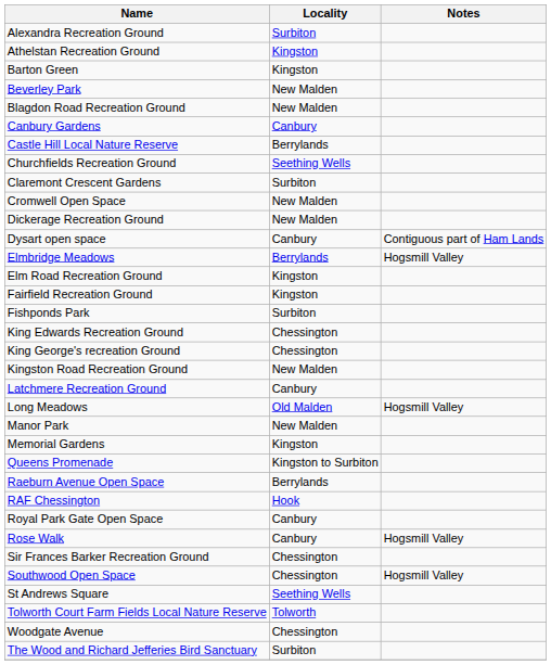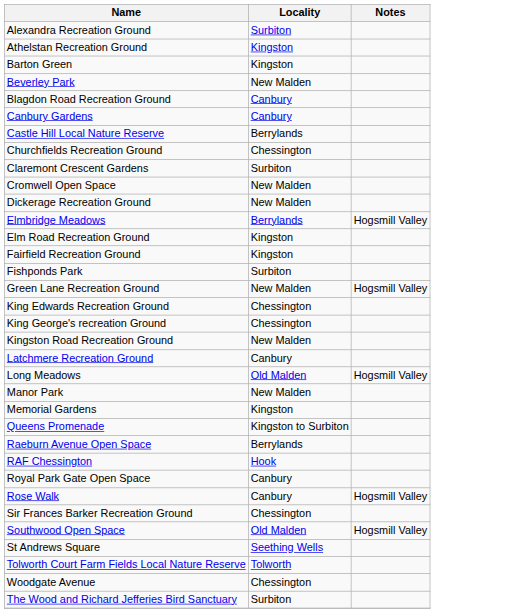Blagdon Road Recreation Ground | Locality: New Malden -> Canbury
Churchfields Recreation Ground | Locality: Seething Wells -> Chessington
- row: Dysart open space | Canbury | Contiguous part of Ham Lands
+ row: Green Lane Recreation Ground | New Malden | Hogsmill Valley
Southwood Open Space | Locality: Chessington -> Old Malden
